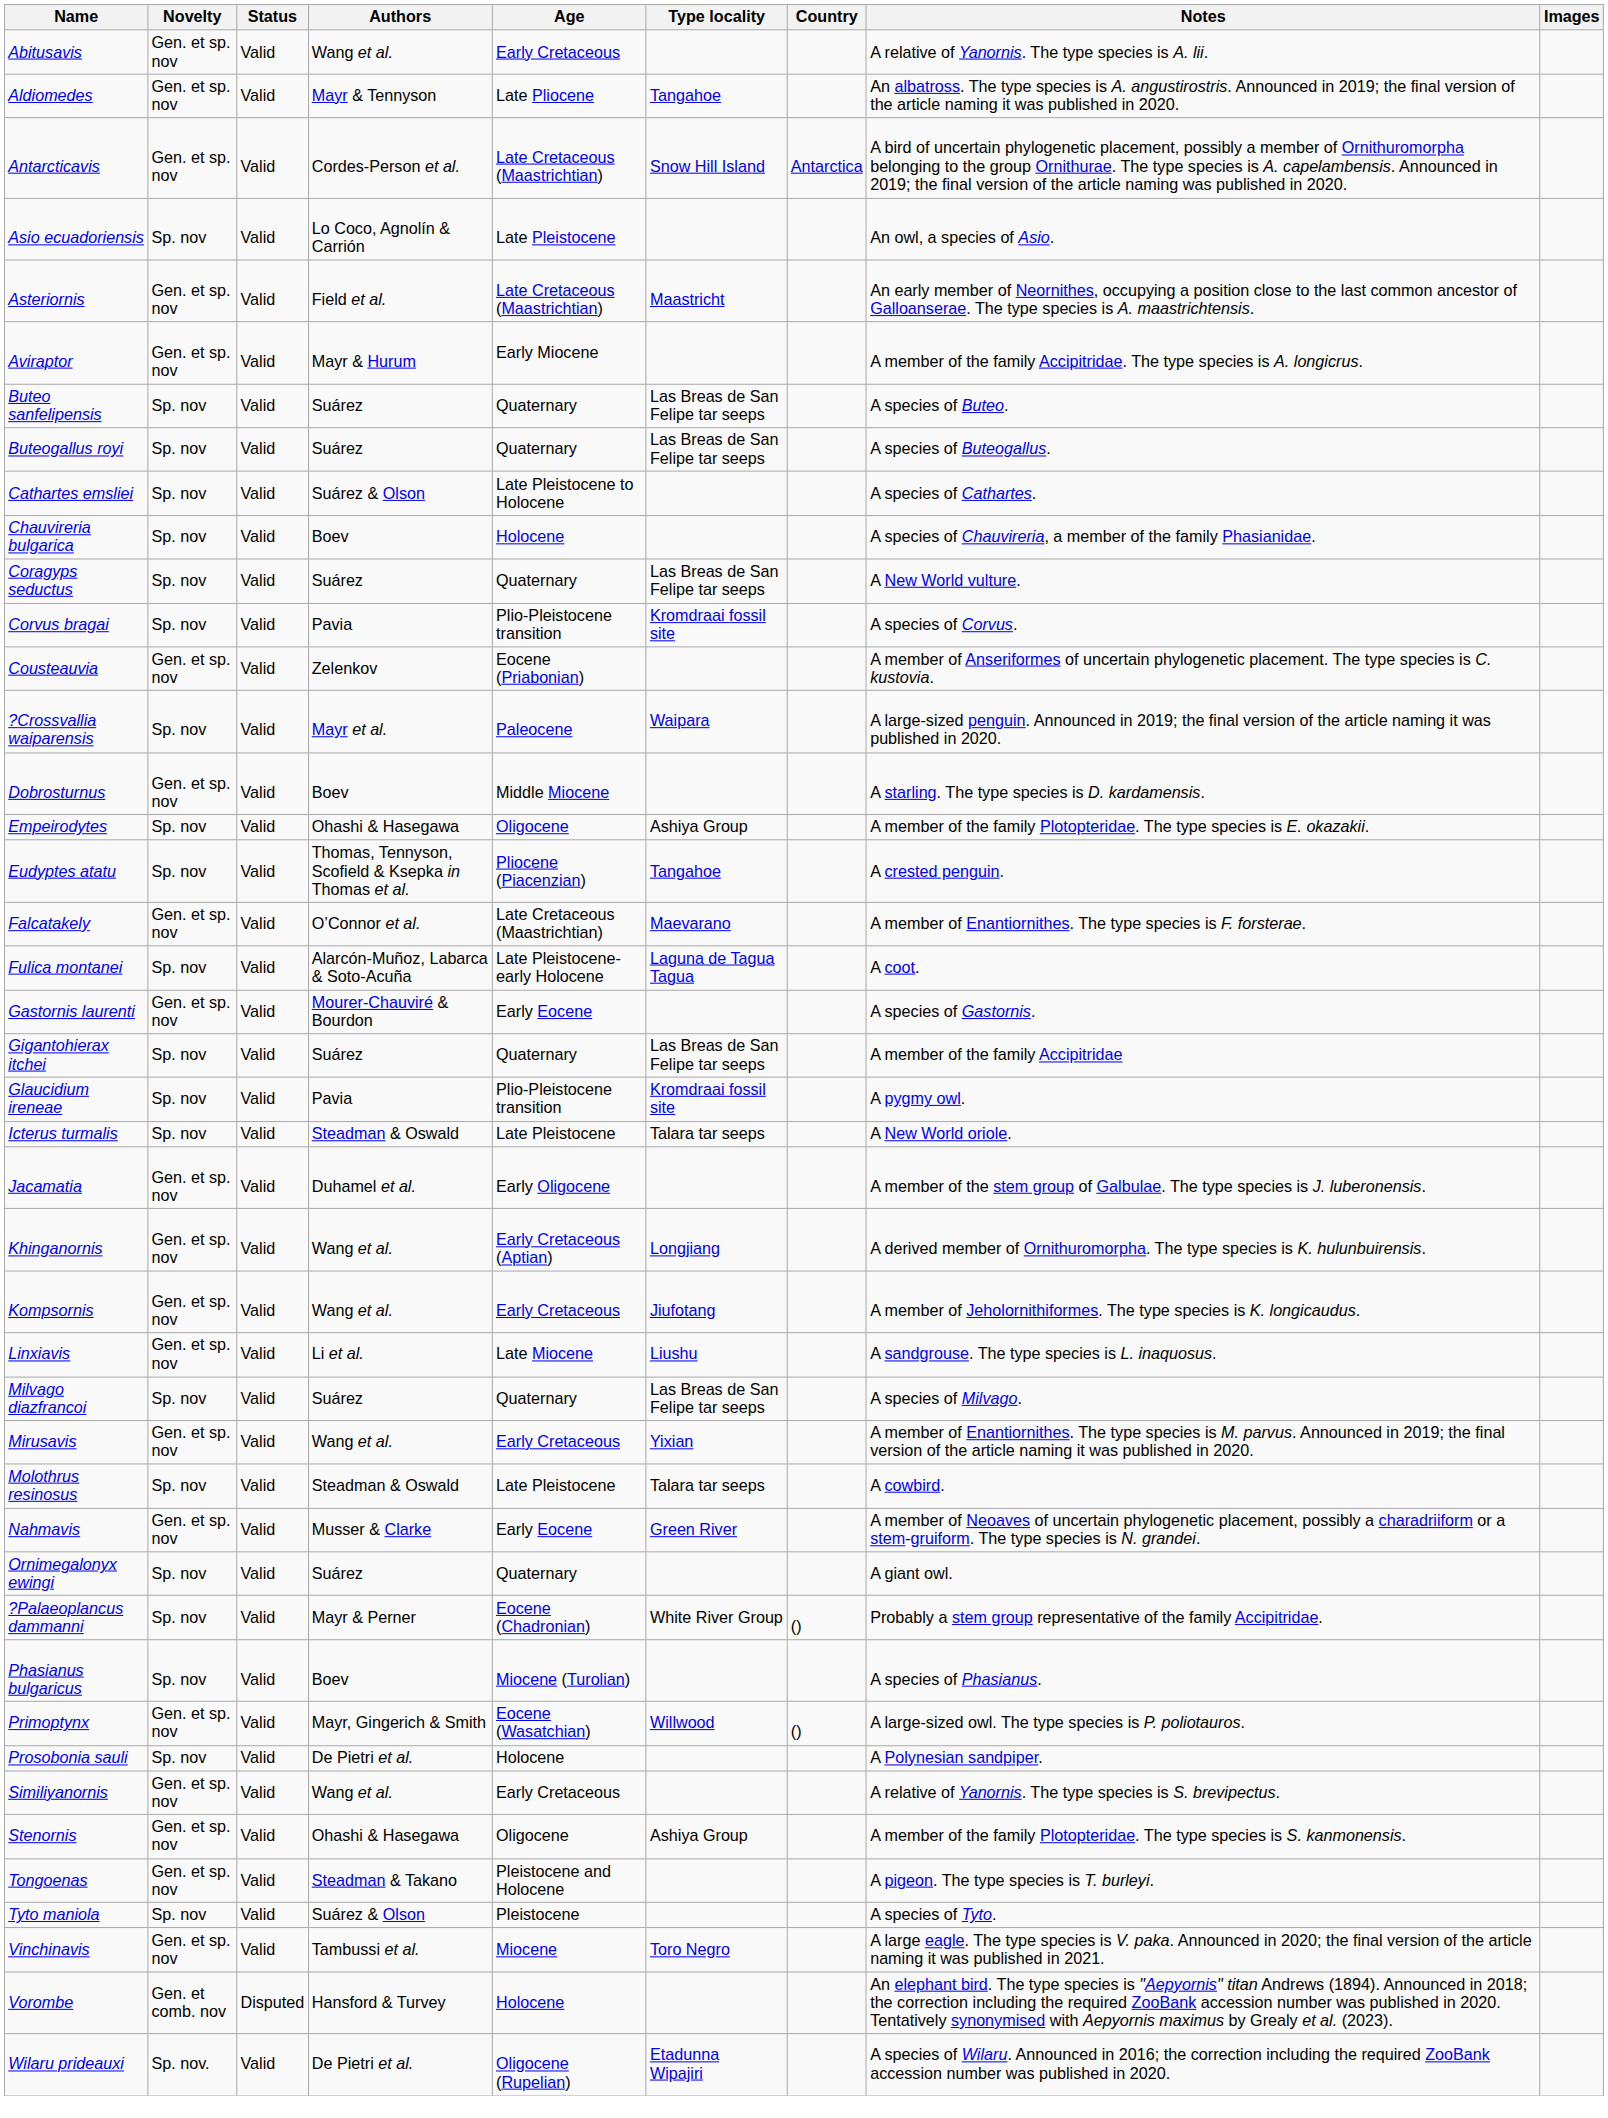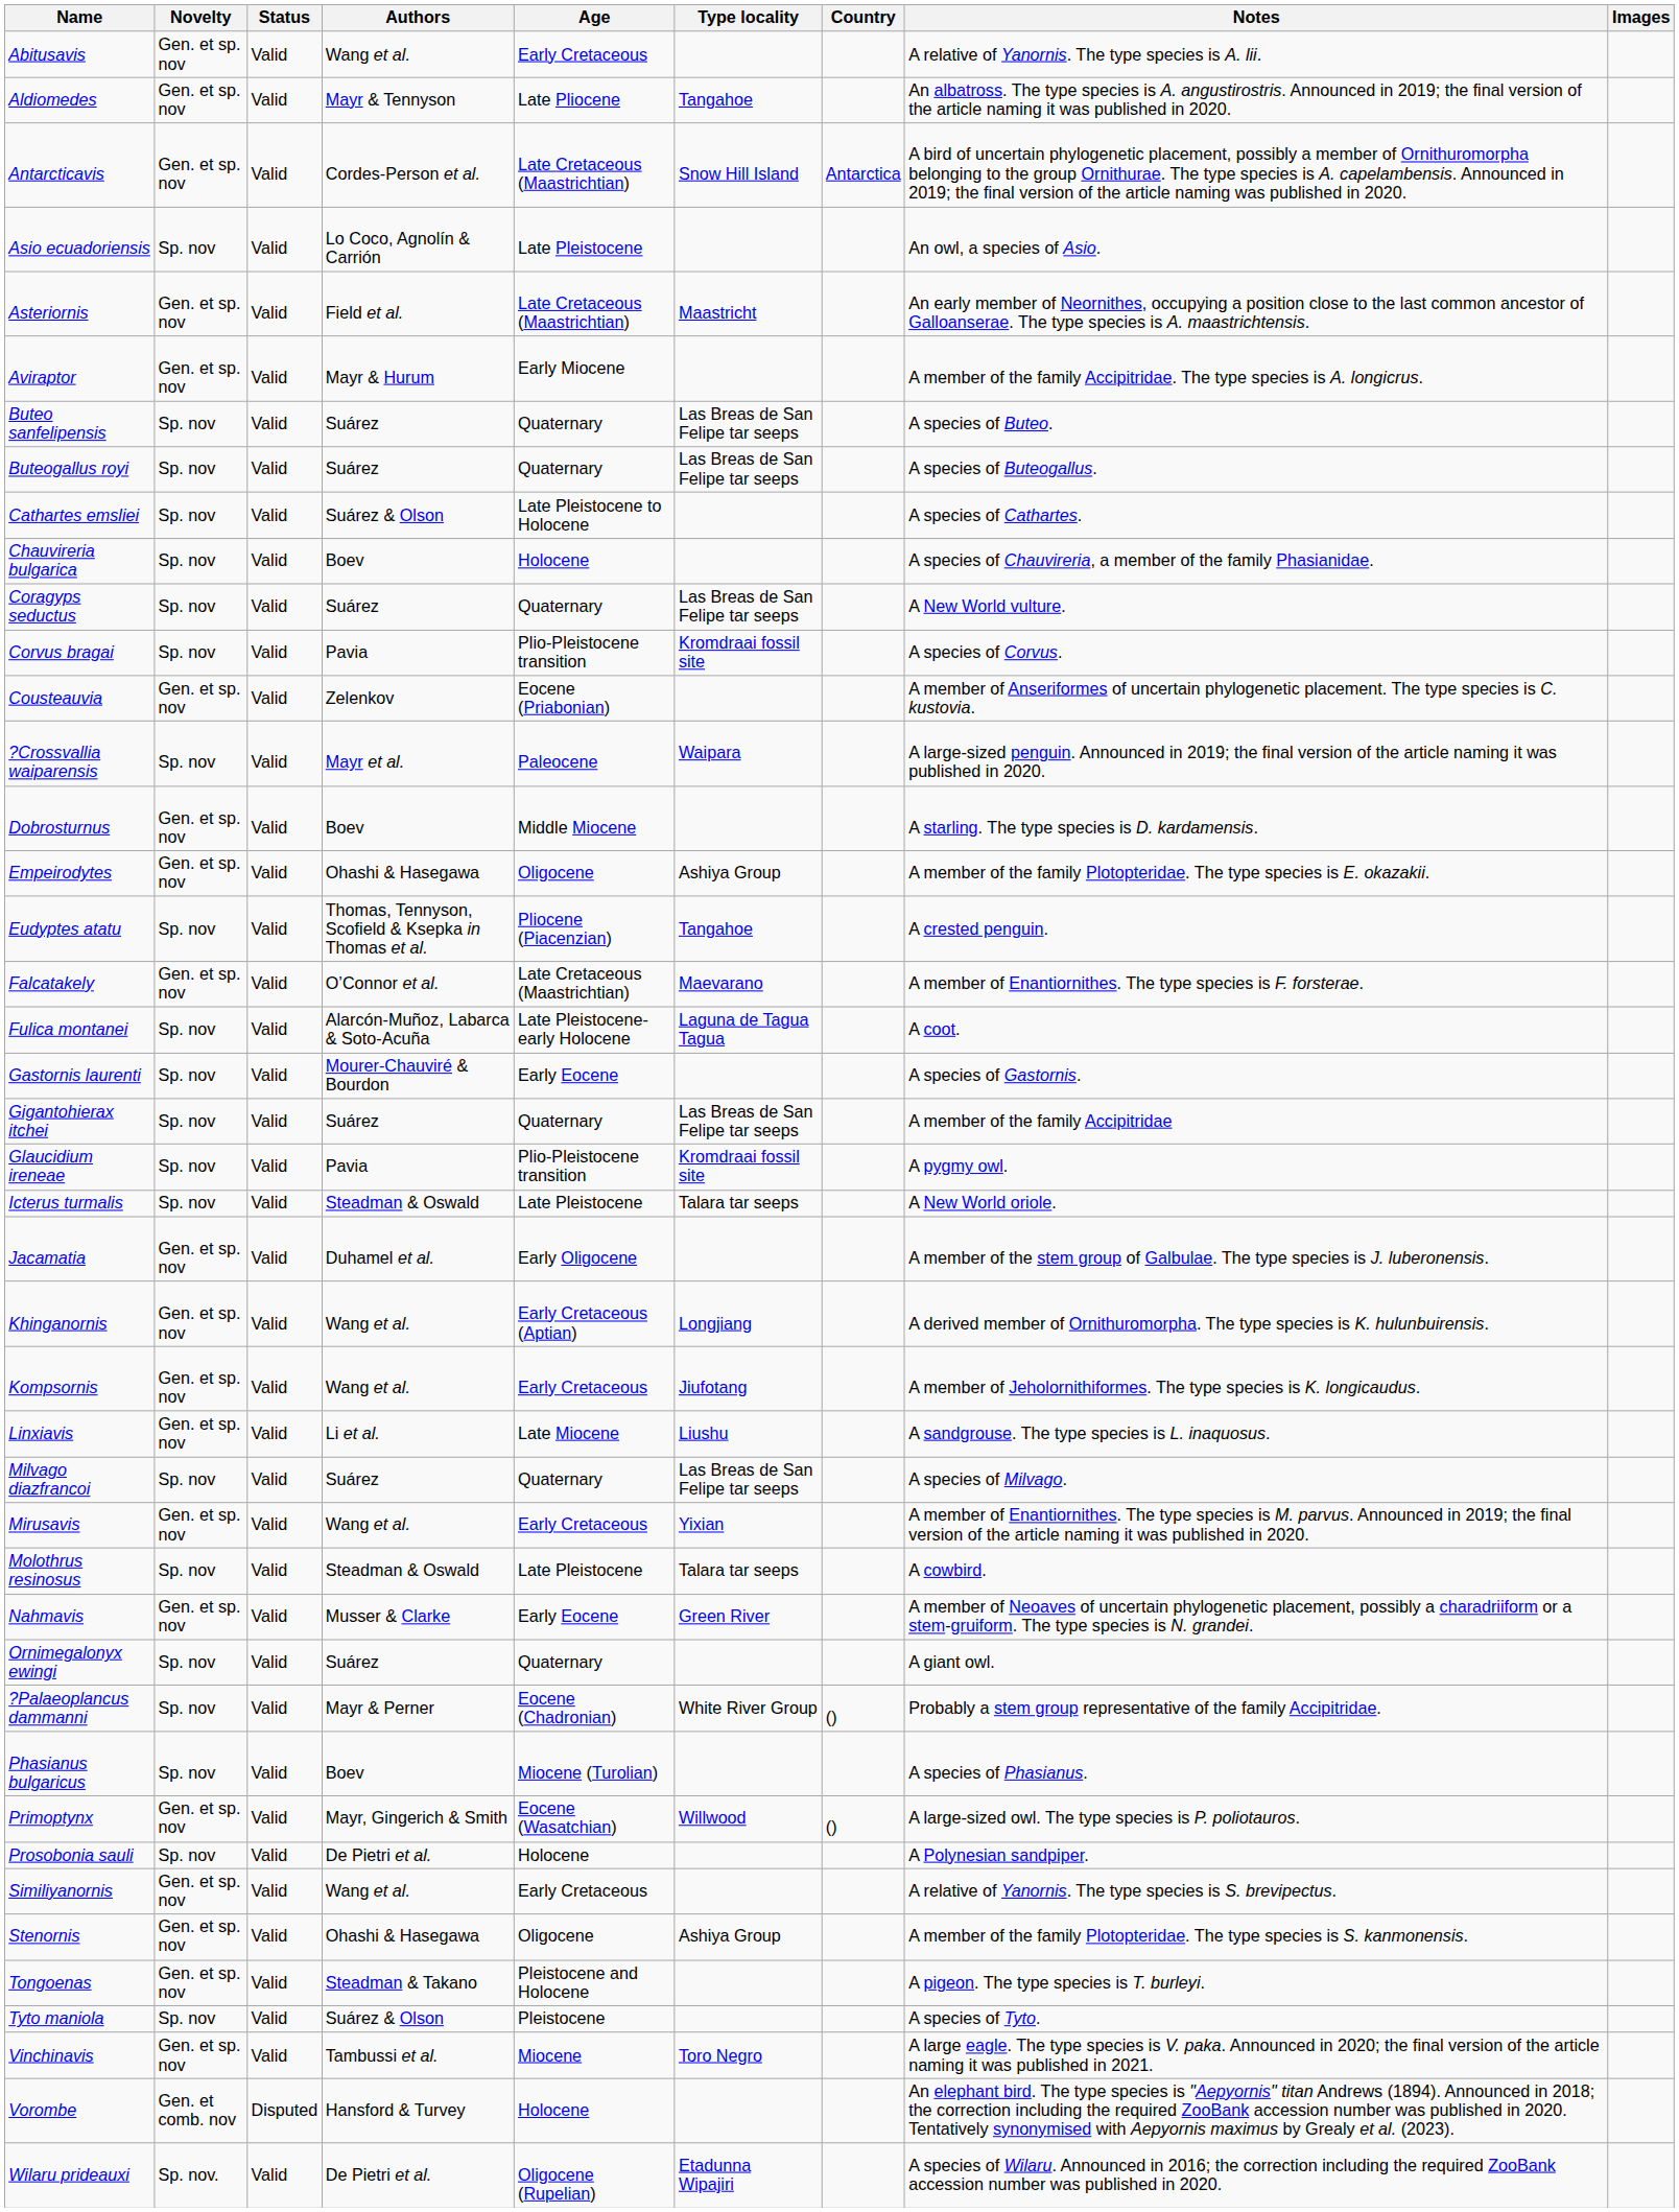Empeirodytes | Novelty: Sp. nov -> Gen. et sp. nov
Gastornis laurenti | Novelty: Gen. et sp. nov -> Sp. nov
